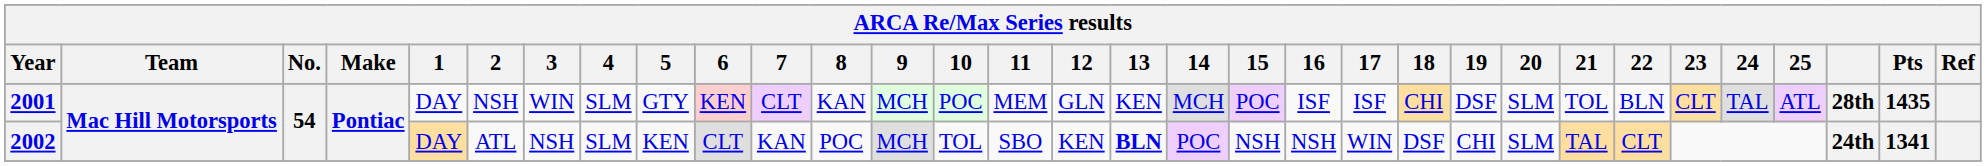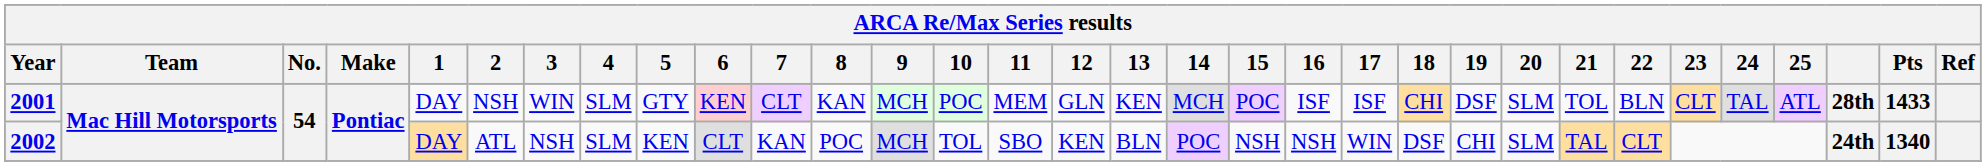2001 | Pts: 1435 -> 1433
2002 | 13: bold -> normal
2002 | Pts: 1341 -> 1340
